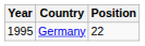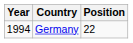Germany | Year: 1995 -> 1994
